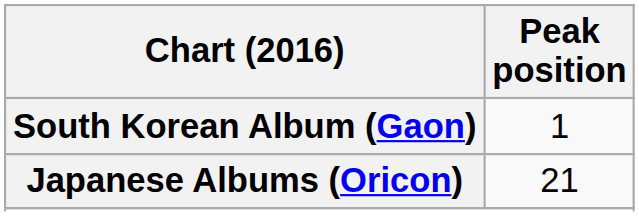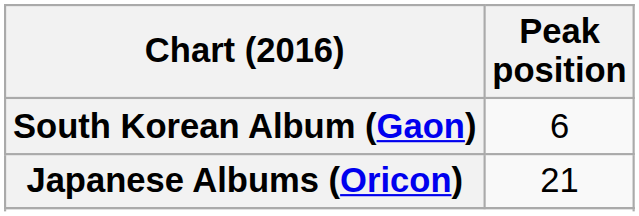South Korean Album (Gaon) | Peak position: 1 -> 6
